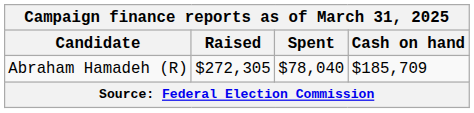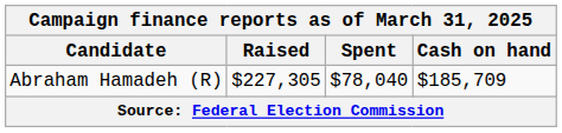Abraham Hamadeh (R) | Raised: $272,305 -> $227,305
